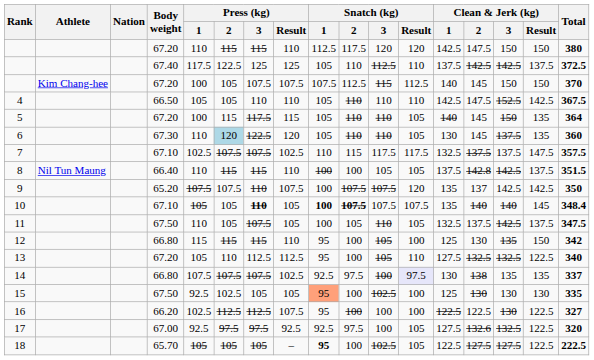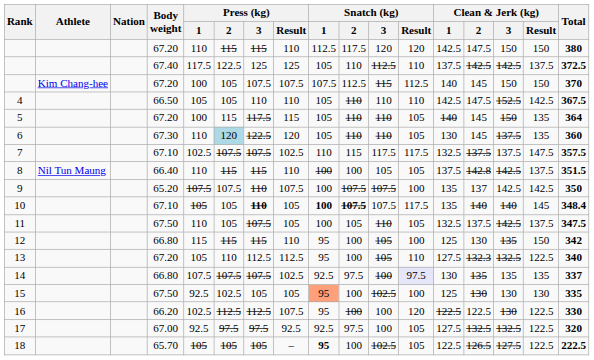9 | Snatch (kg) / Result: 120 -> 100
10 | Snatch (kg) / Result: 107.5 -> 117.5
13 | Clean & Jerk (kg) / 2: 132.5 -> 132.3
14 | Clean & Jerk (kg) / 2: 138 -> 135
16 | Snatch (kg) / Result: 100 -> 120
16 | Total: 327 -> 330
17 | Clean & Jerk (kg) / 2: 132.6 -> 132.5
18 | Clean & Jerk (kg) / 2: 127.5 -> 126.5
